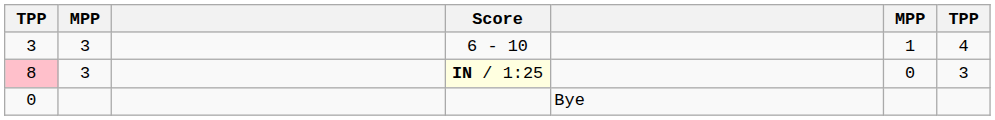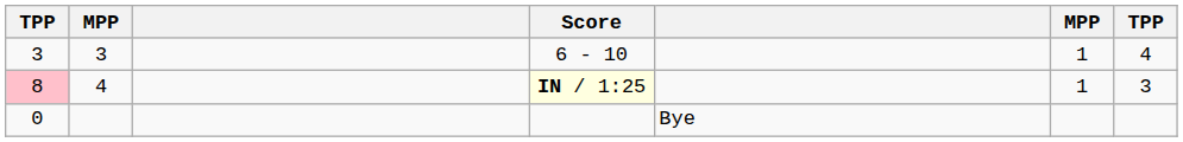8 | column 2: 3 -> 4
8 | column 6: 0 -> 1
